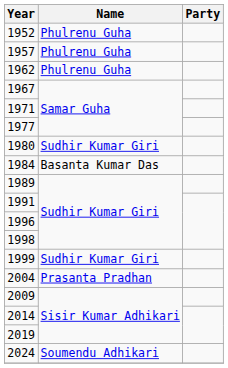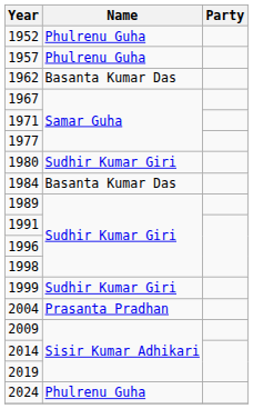1962 | Name: Phulrenu Guha -> Basanta Kumar Das
2024 | Name: Soumendu Adhikari -> Phulrenu Guha
